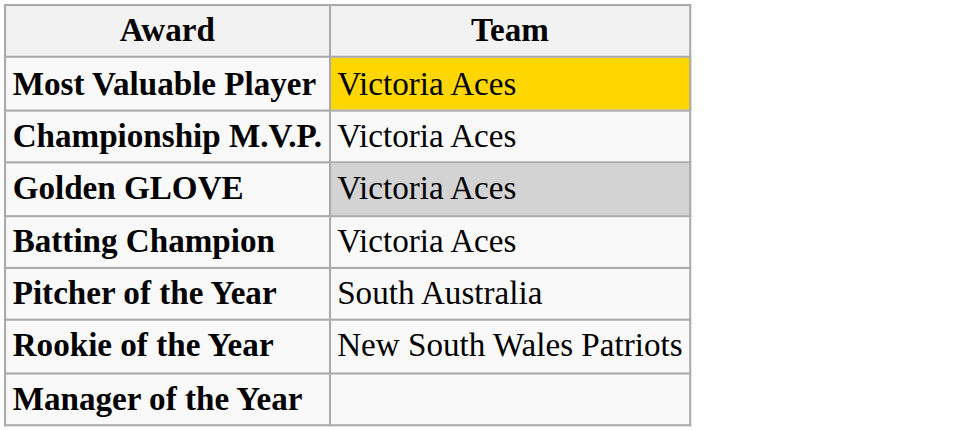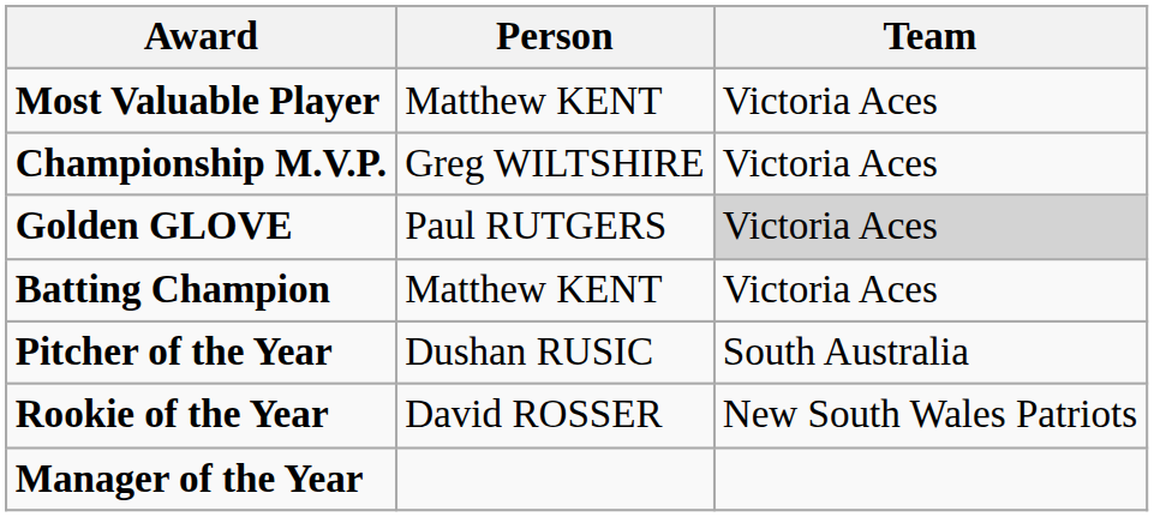+ column: Person | Matthew KENT | Greg WILTSHIRE | Paul RUTGERS | Matthew KENT | Dushan RUSIC | David ROSSER
Most Valuable Player | Team: gold background -> no background
